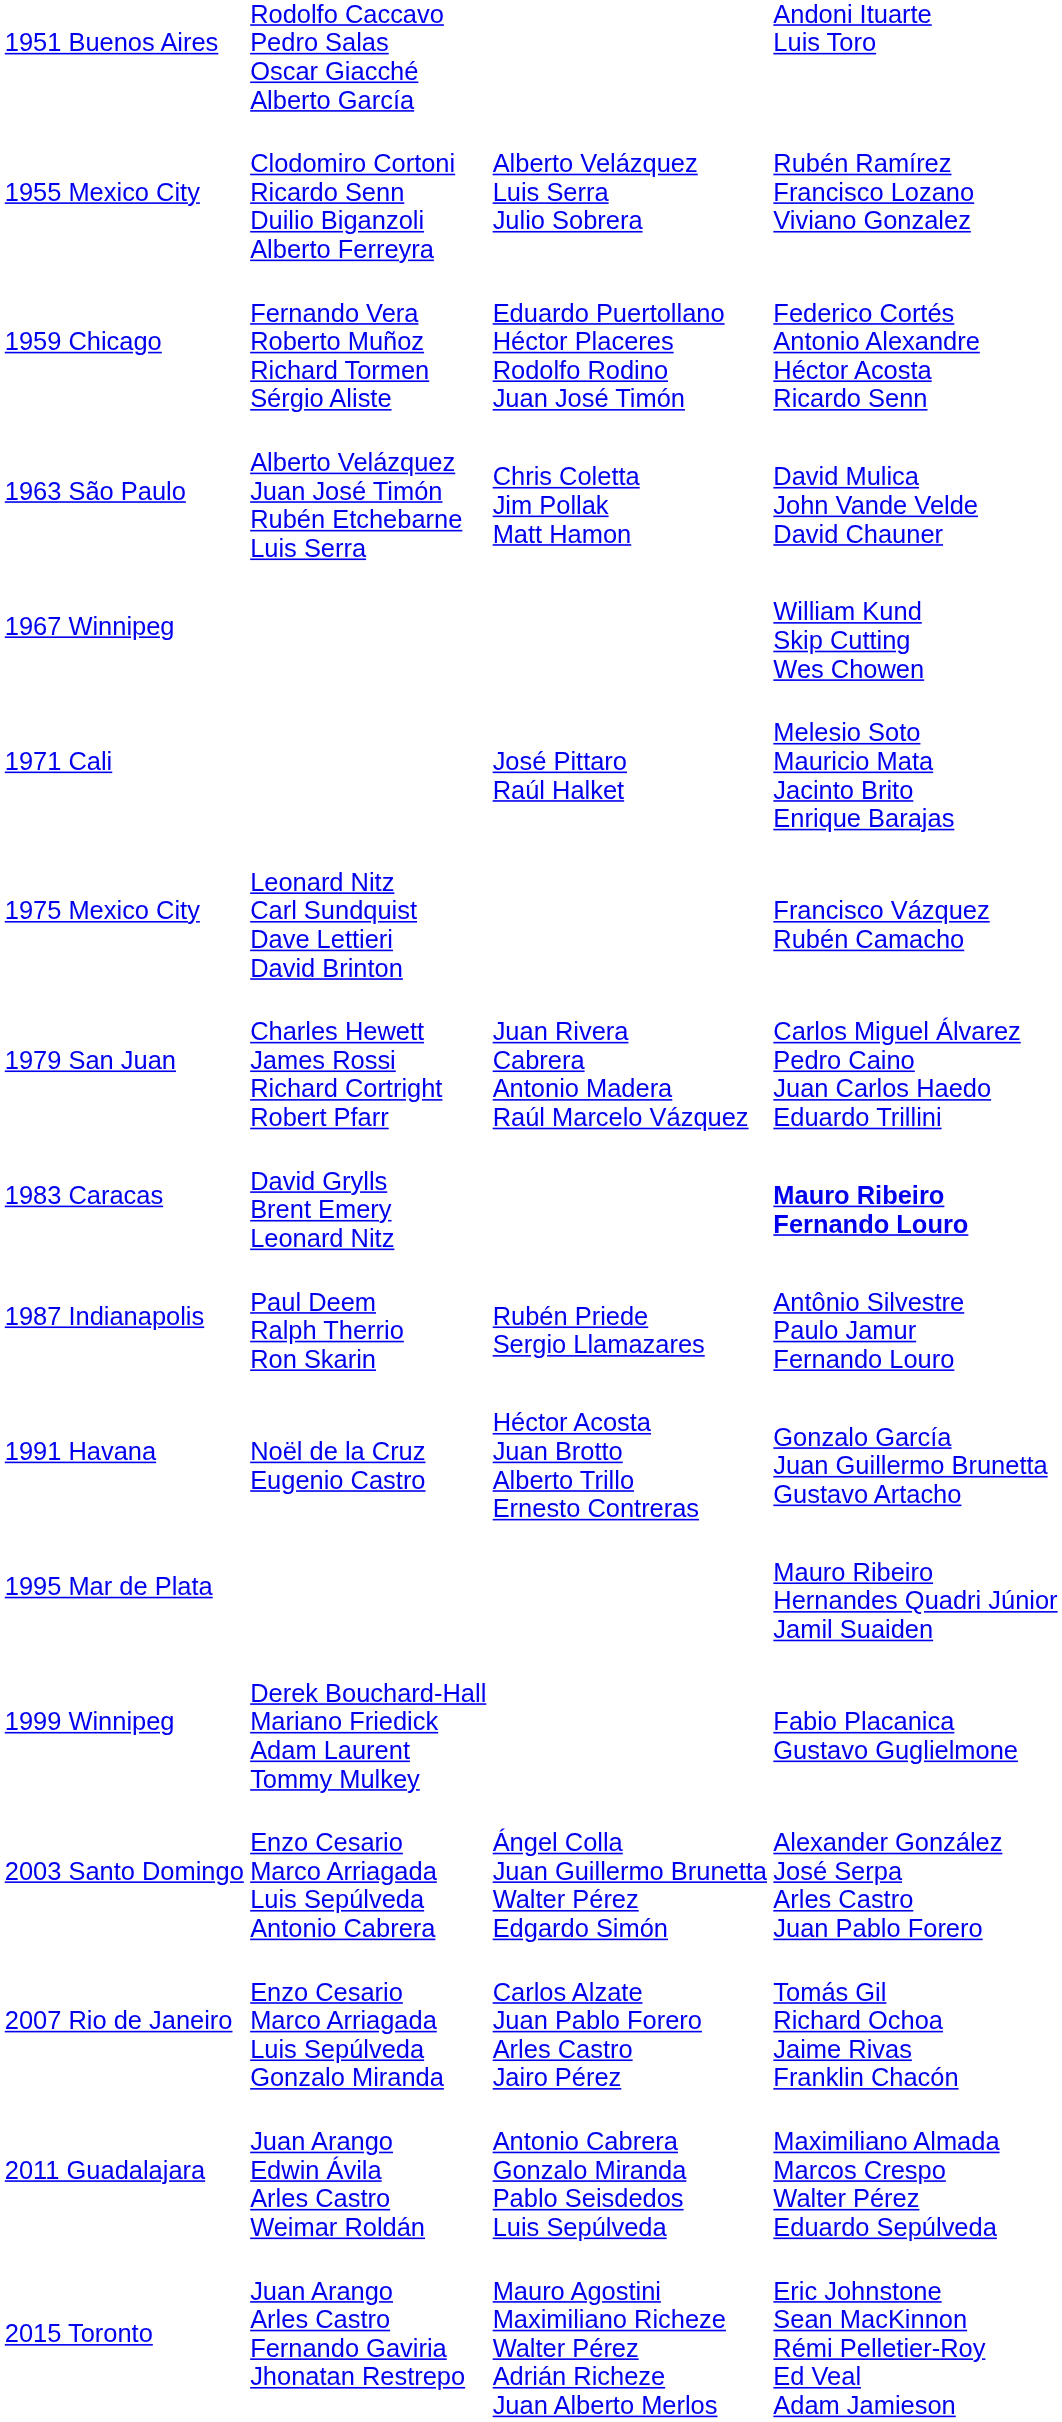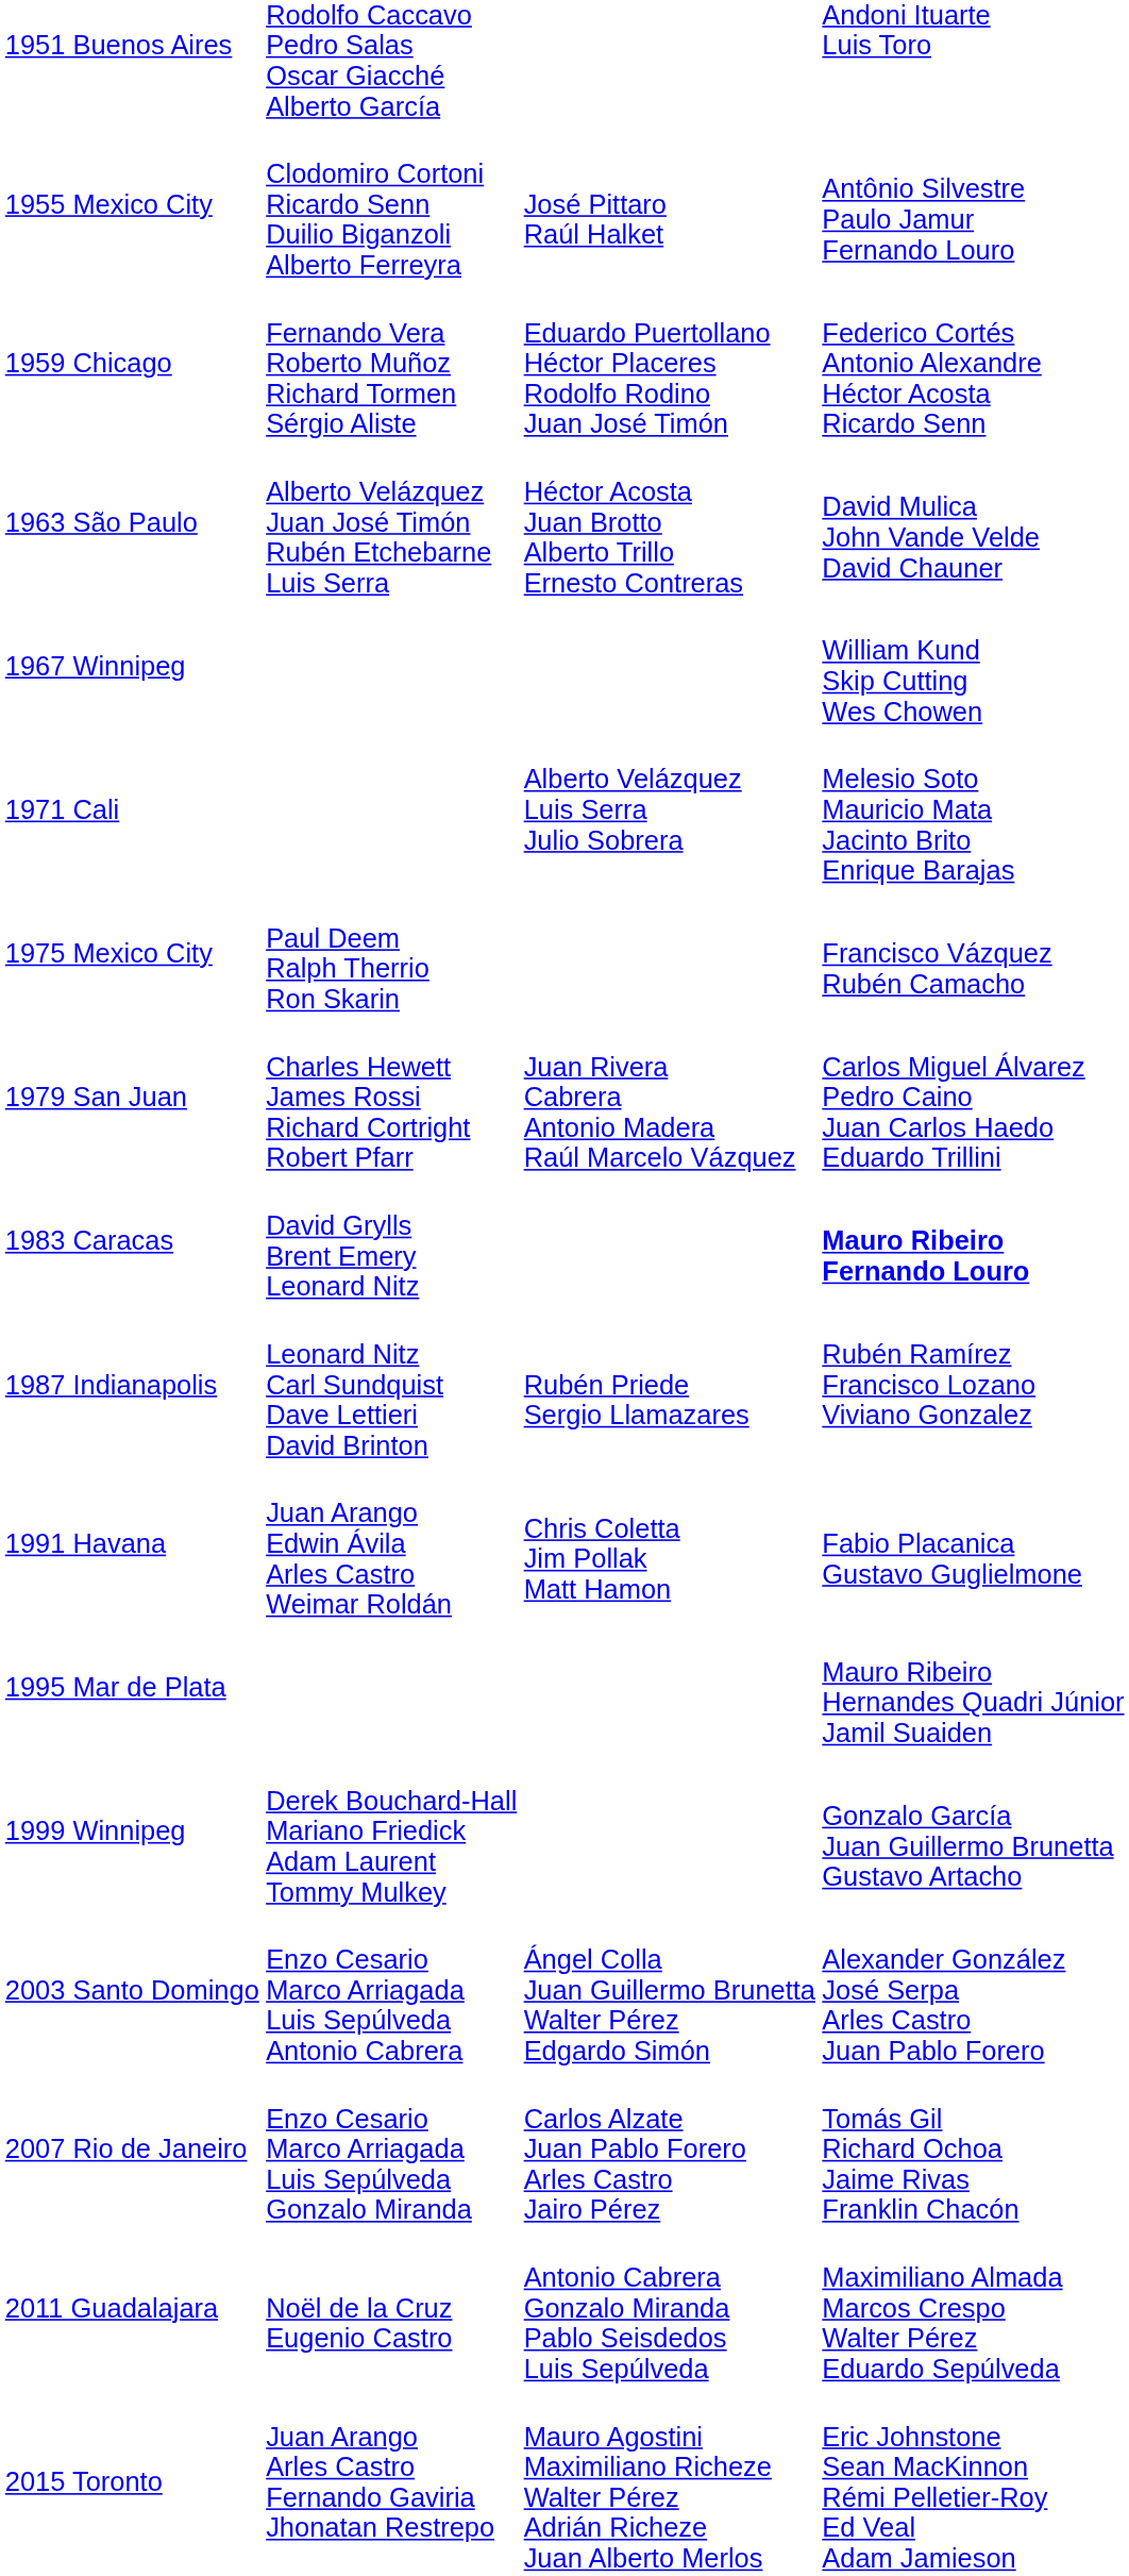1955 Mexico City | column 3: Alberto Velázquez Luis Serra Julio Sobrera -> José Pittaro Raúl Halket
1955 Mexico City | column 4: Rubén Ramírez Francisco Lozano Viviano Gonzalez -> Antônio Silvestre Paulo Jamur Fernando Louro
1963 São Paulo | column 3: Chris Coletta Jim Pollak Matt Hamon -> Héctor Acosta Juan Brotto Alberto Trillo Ernesto Contreras
1971 Cali | column 3: José Pittaro Raúl Halket -> Alberto Velázquez Luis Serra Julio Sobrera
1975 Mexico City | column 2: Leonard Nitz Carl Sundquist Dave Lettieri David Brinton -> Paul Deem Ralph Therrio Ron Skarin
1987 Indianapolis | column 2: Paul Deem Ralph Therrio Ron Skarin -> Leonard Nitz Carl Sundquist Dave Lettieri David Brinton
1987 Indianapolis | column 4: Antônio Silvestre Paulo Jamur Fernando Louro -> Rubén Ramírez Francisco Lozano Viviano Gonzalez
1991 Havana | column 2: Noël de la Cruz Eugenio Castro -> Juan Arango Edwin Ávila Arles Castro Weimar Roldán
1991 Havana | column 3: Héctor Acosta Juan Brotto Alberto Trillo Ernesto Contreras -> Chris Coletta Jim Pollak Matt Hamon
1991 Havana | column 4: Gonzalo García Juan Guillermo Brunetta Gustavo Artacho -> Fabio Placanica Gustavo Guglielmone
1999 Winnipeg | column 4: Fabio Placanica Gustavo Guglielmone -> Gonzalo García Juan Guillermo Brunetta Gustavo Artacho
2011 Guadalajara | column 2: Juan Arango Edwin Ávila Arles Castro Weimar Roldán -> Noël de la Cruz Eugenio Castro
